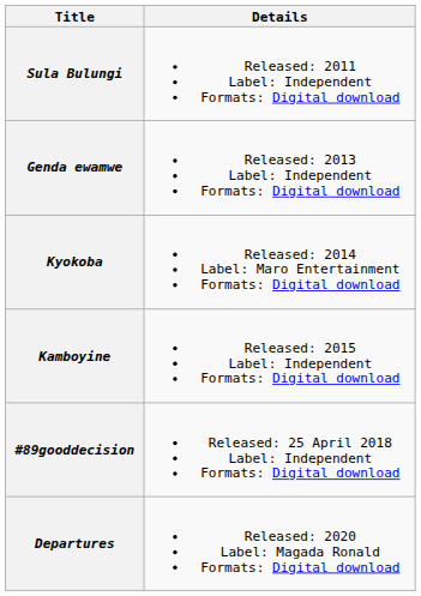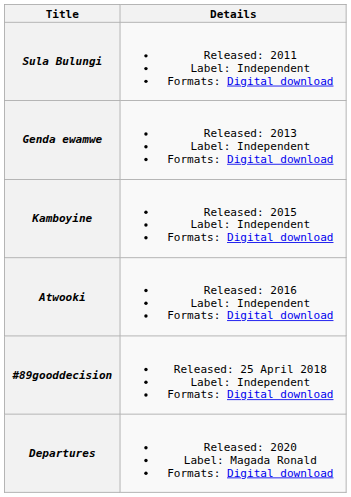- row: Kyokoba | Released: 2014 Label: Maro Entertainment Formats: Digital download
+ row: Atwooki | Released: 2016 Label: Independent Formats: Digital download
